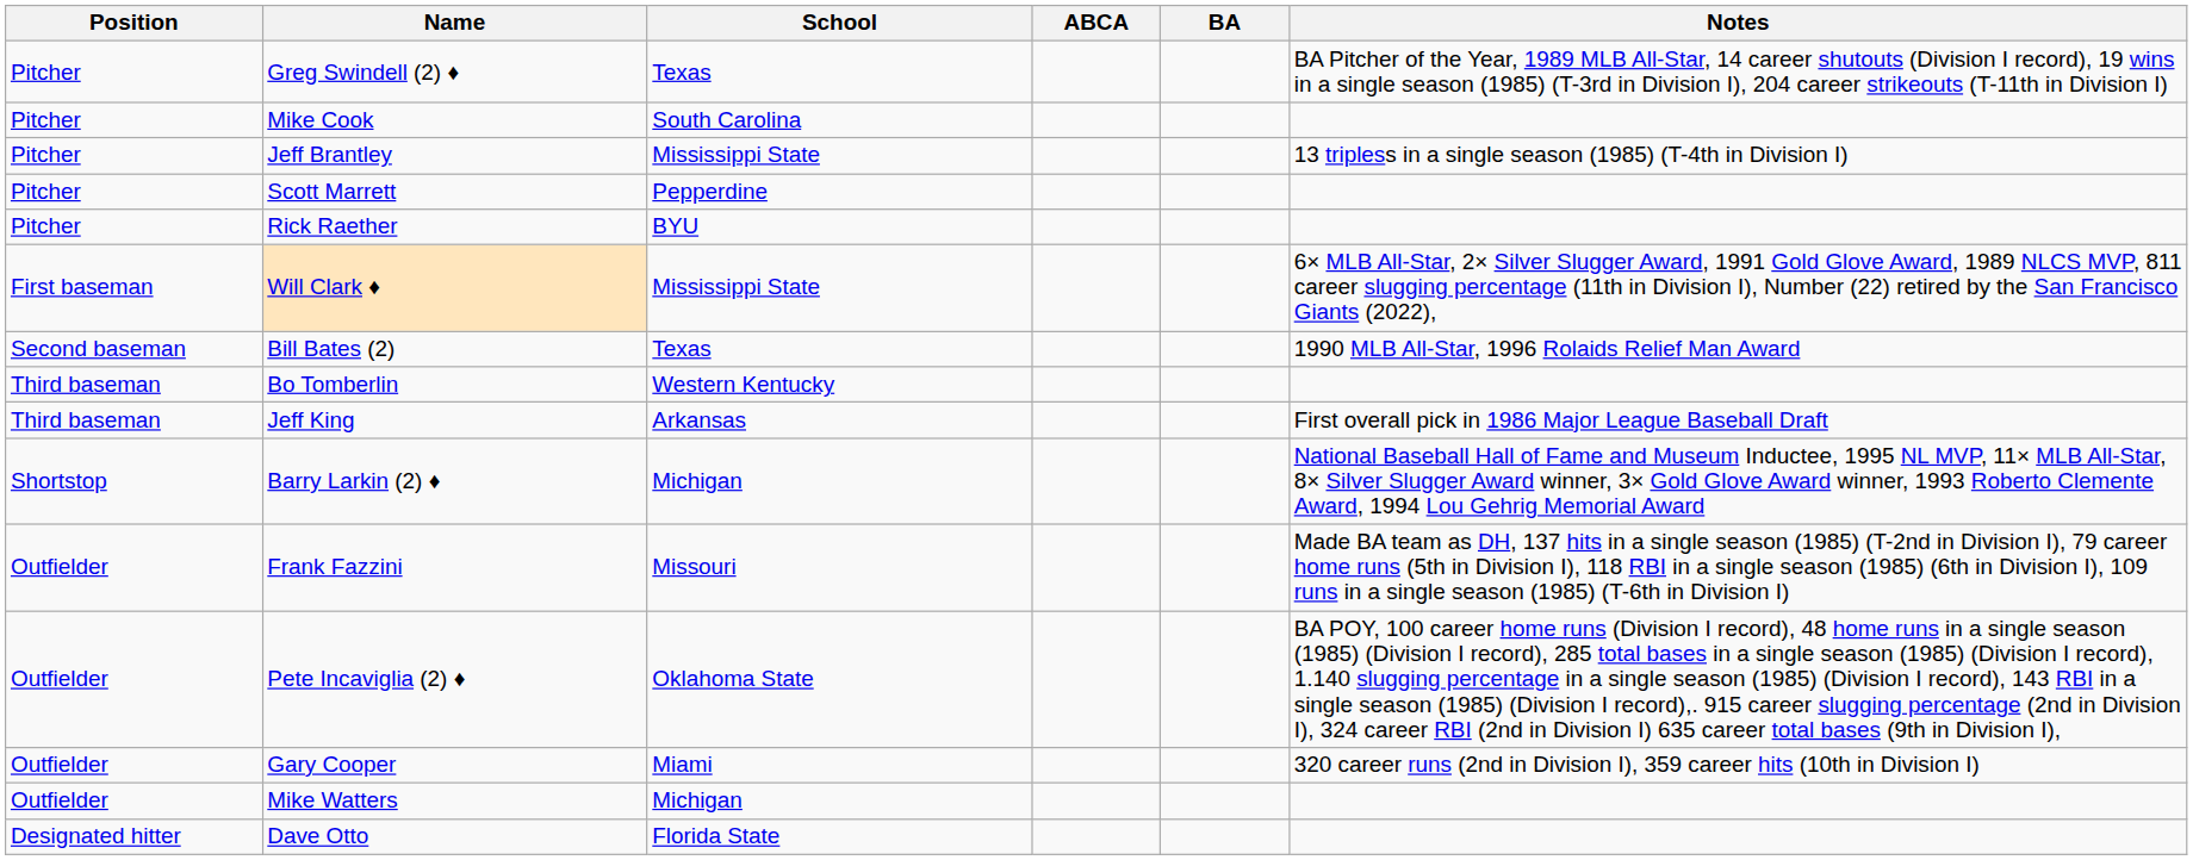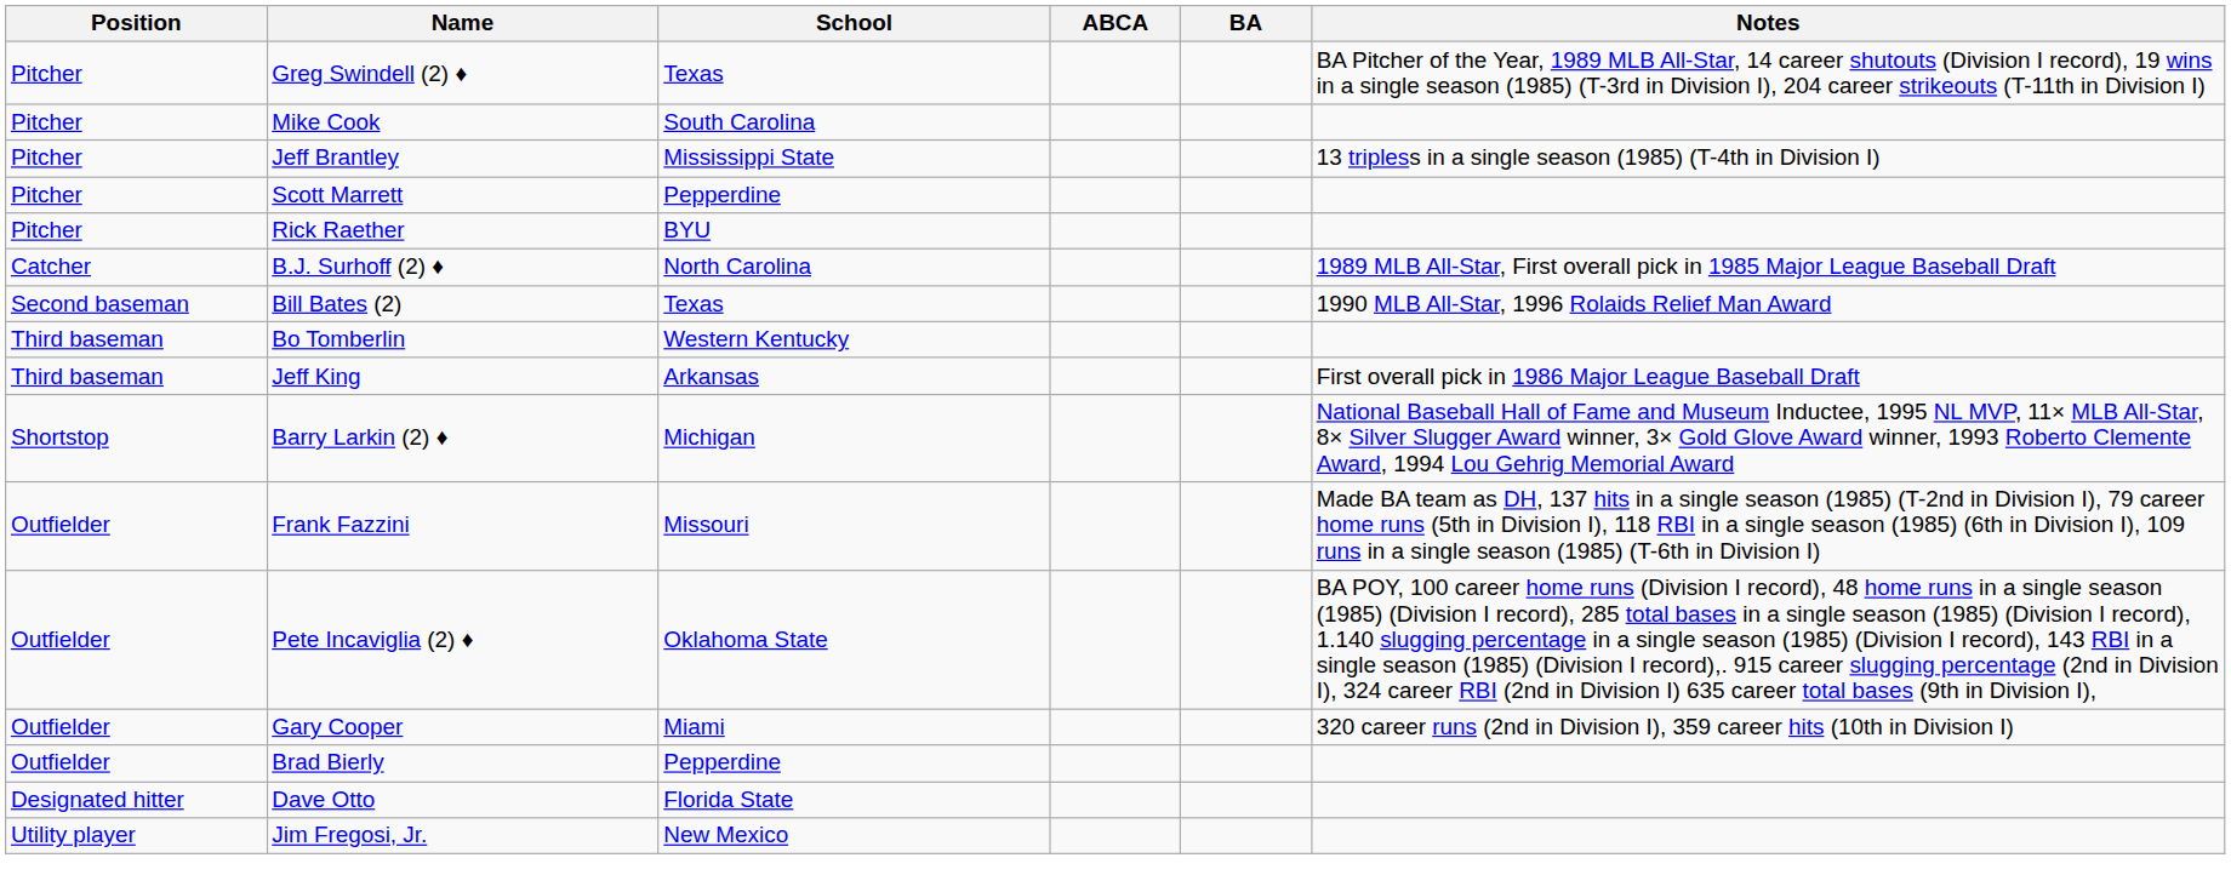+ row: Catcher | B.J. Surhoff (2) ♦ | North Carolina | 1989 MLB All-Star, First overall pick in 1985 Major League Baseball Draft
- row: First baseman | Will Clark ♦ | Mississippi State | 6× MLB All-Star, 2× Silver Slugger Award, 1991 Gold Glove Award, 1989 NLCS MVP, 811 career slugging percentage (11th in Division I), Number (22) retired by the San Francisco Giants (2022),
+ row: Outfielder | Brad Bierly | Pepperdine
- row: Outfielder | Mike Watters | Michigan
+ row: Utility player | Jim Fregosi, Jr. | New Mexico
